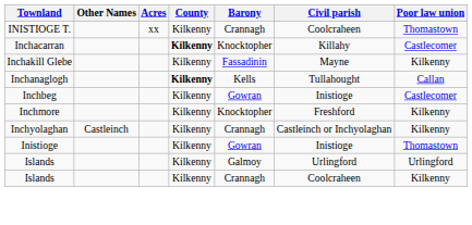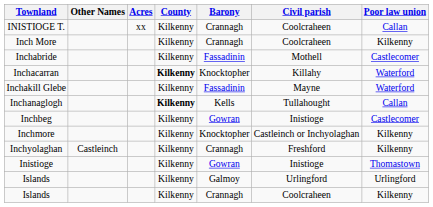INISTIOGE T. | Poor law union: Thomastown -> Callan
+ row: Inch More | Kilkenny | Crannagh | Coolcraheen | Kilkenny
+ row: Inchabride | Kilkenny | Fassadinin | Mothell | Castlecomer
Inchacarran | Poor law union: Castlecomer -> Waterford
Inchakill Glebe | Poor law union: Kilkenny -> Waterford
Inchmore | Civil parish: Freshford -> Castleinch or Inchyolaghan
Inchyolaghan | Civil parish: Castleinch or Inchyolaghan -> Freshford
